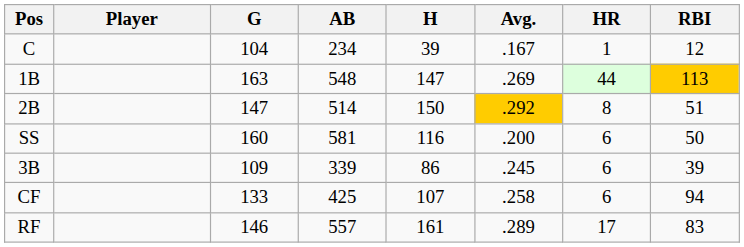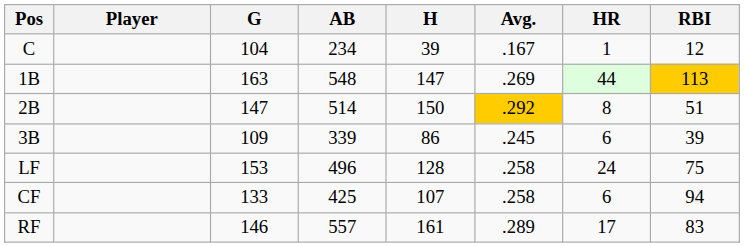- row: SS | 160 | 581 | 116 | .200 | 6 | 50
+ row: LF | 153 | 496 | 128 | .258 | 24 | 75
